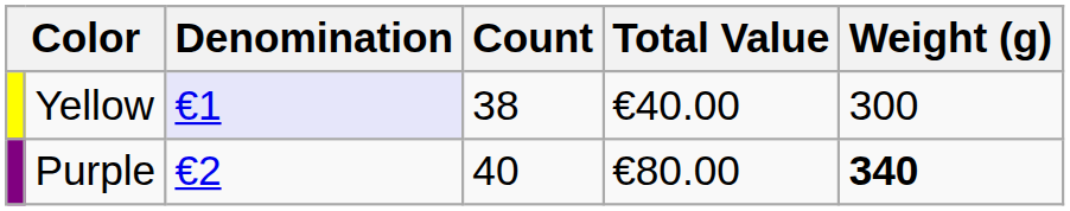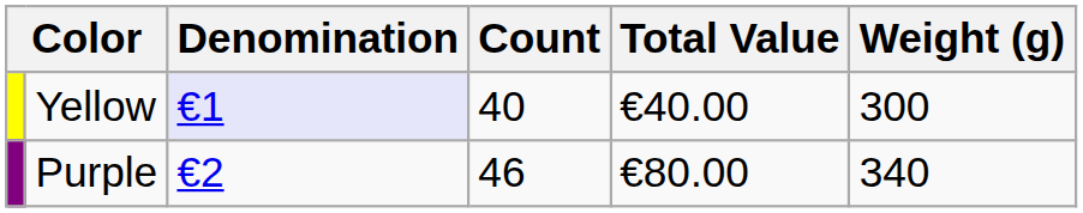Yellow | Count: 38 -> 40
Purple | Count: 40 -> 46
Purple | Weight (g): bold -> normal
